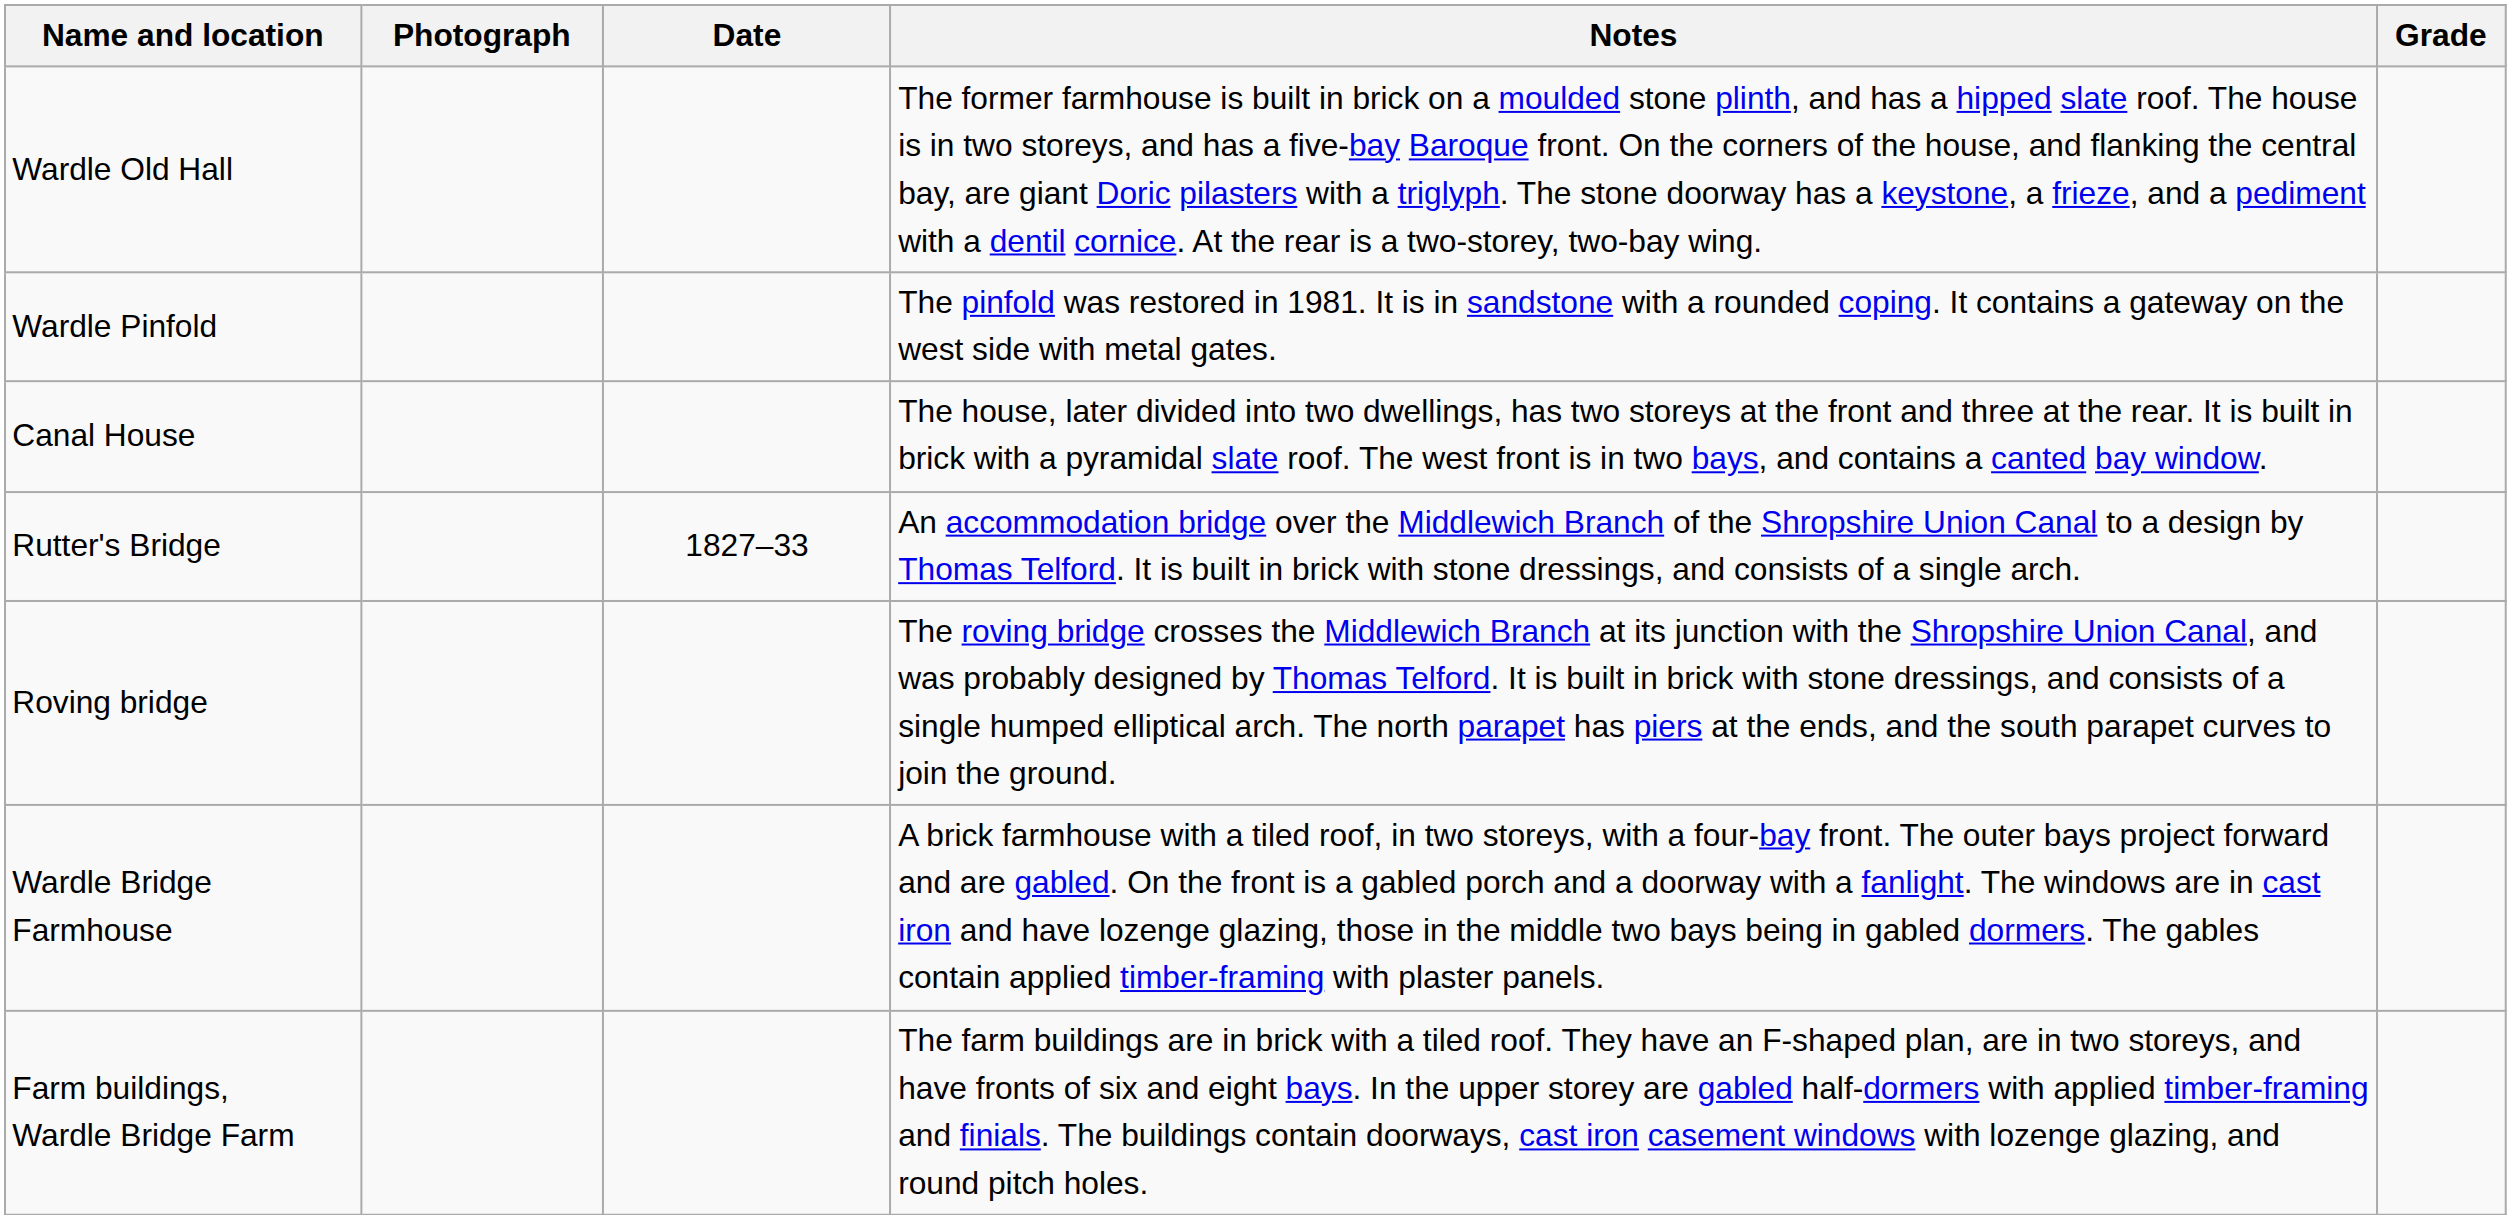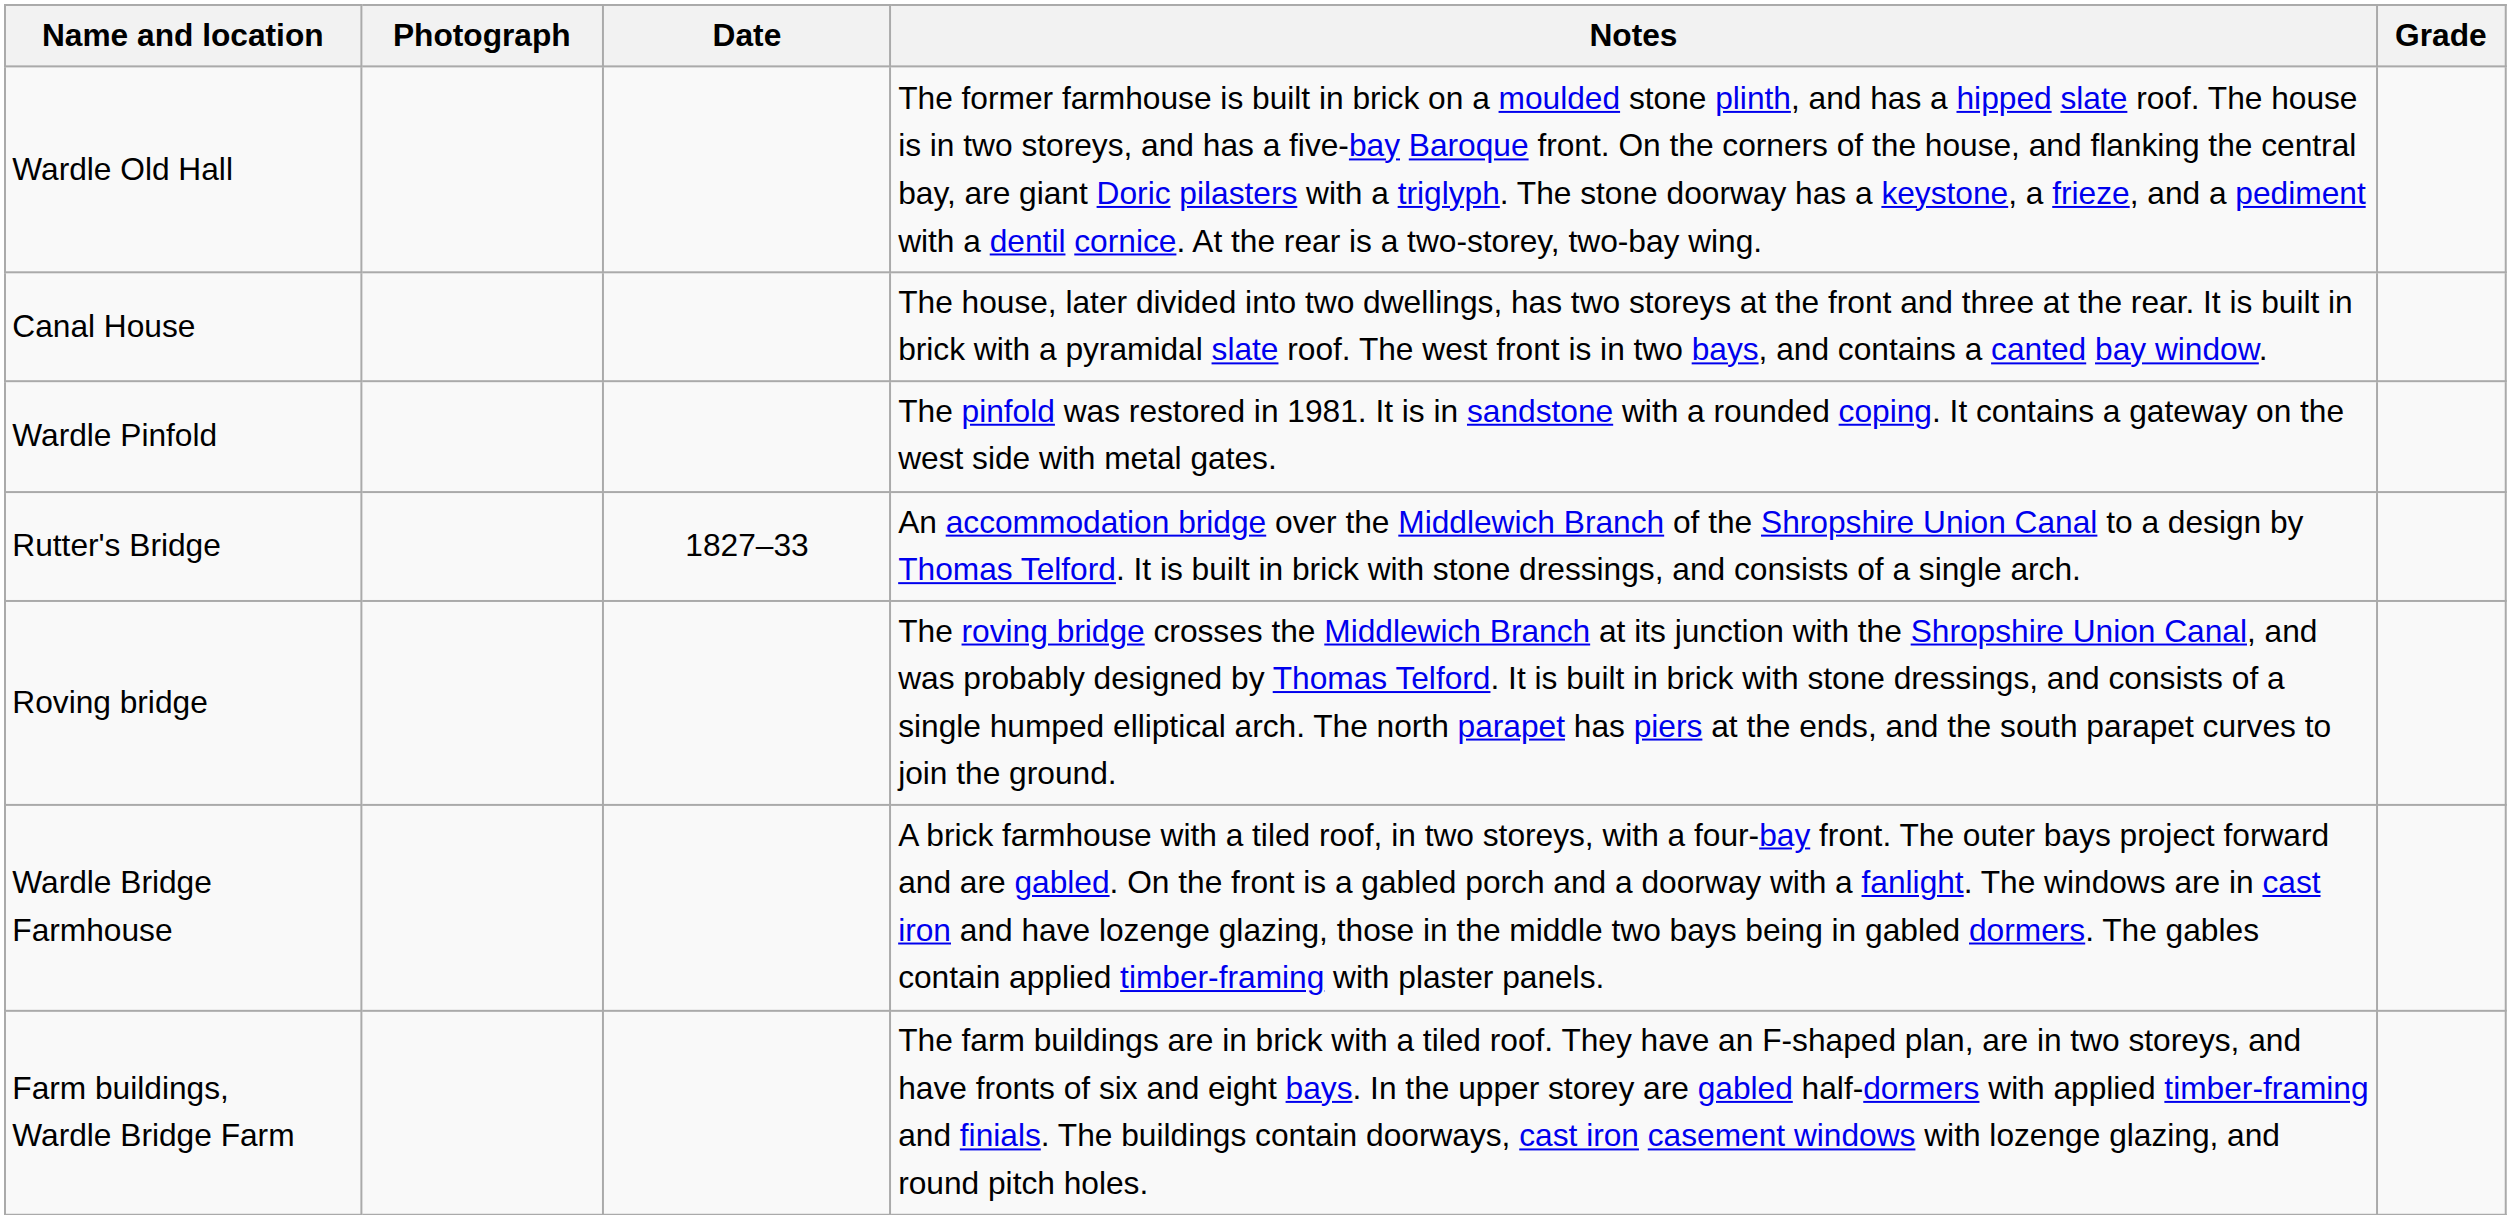rows swapped: Canal House <-> Wardle Pinfold
